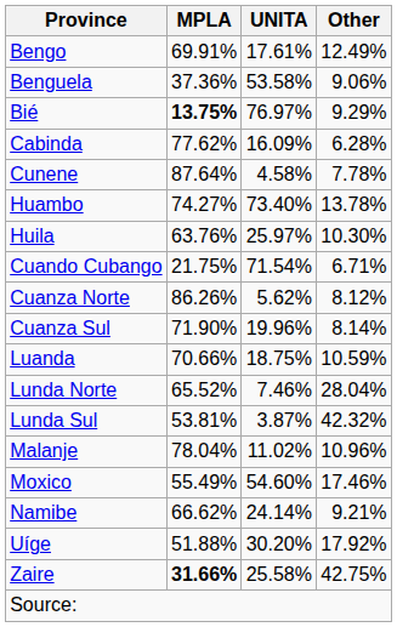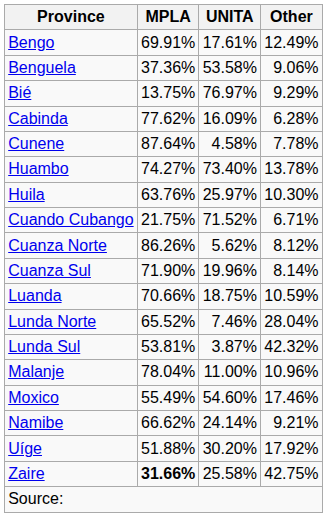Bié | MPLA: bold -> normal
Cuando Cubango | UNITA: 71.54% -> 71.52%
Malanje | UNITA: 11.02% -> 11.00%
